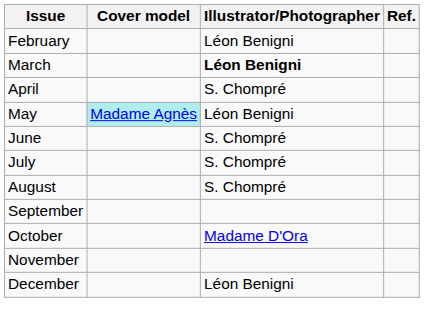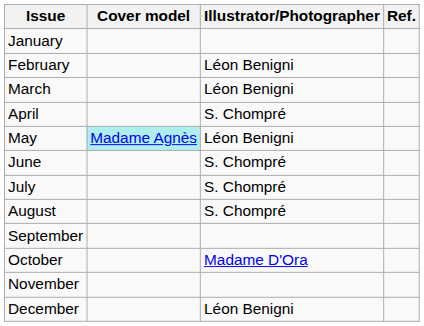+ row: January
March | Illustrator/Photographer: bold -> normal
